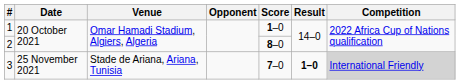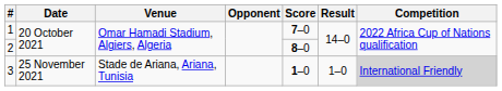1 | Score: 1–0 -> 7–0
3 | Score: 7–0 -> 1–0
3 | Result: bold -> normal
